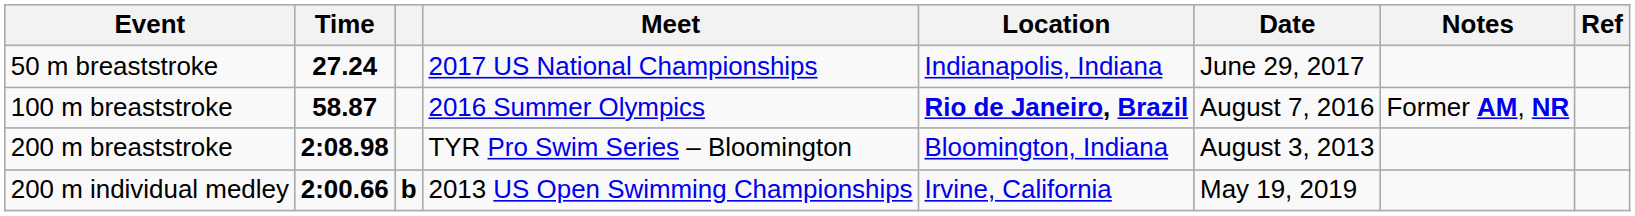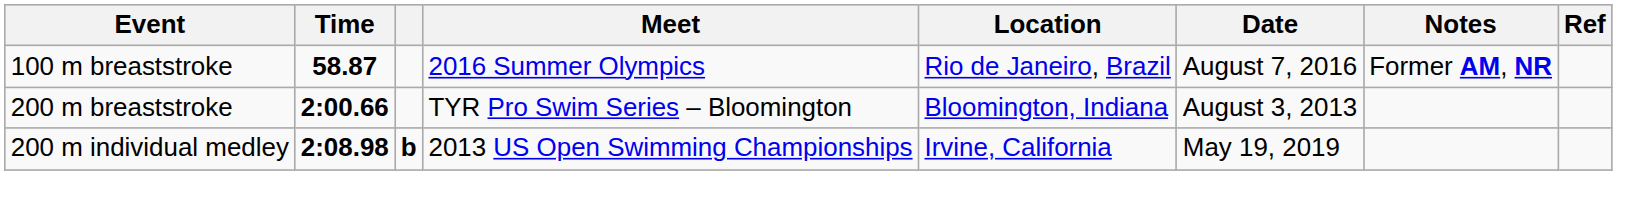- row: 50 m breaststroke | 27.24 | 2017 US National Championships | Indianapolis, Indiana | June 29, 2017
100 m breaststroke | Location: bold -> normal
200 m breaststroke | Time: 2:08.98 -> 2:00.66
200 m individual medley | Time: 2:00.66 -> 2:08.98
